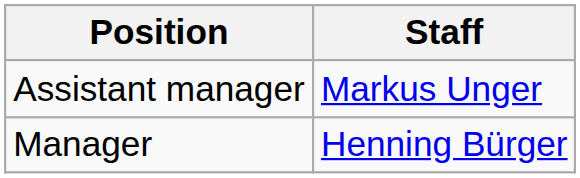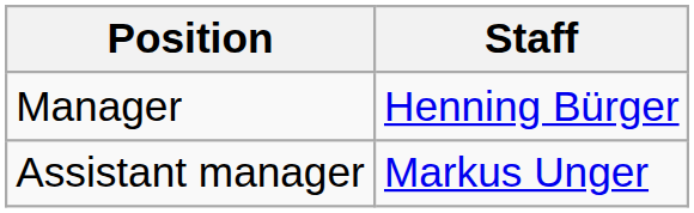rows swapped: Manager <-> Assistant manager
